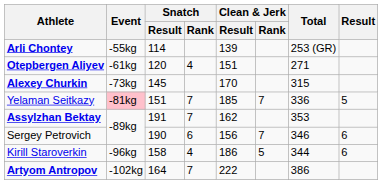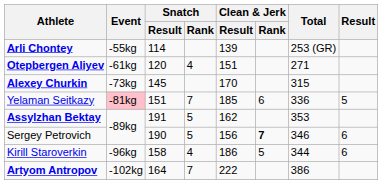Yelaman Seitkazy | Clean & Jerk / Rank: 7 -> 6
Assylzhan Bektay | Snatch / Rank: 7 -> 5
Sergey Petrovich | Snatch / Rank: 6 -> 5
Sergey Petrovich | Clean & Jerk / Rank: normal -> bold
